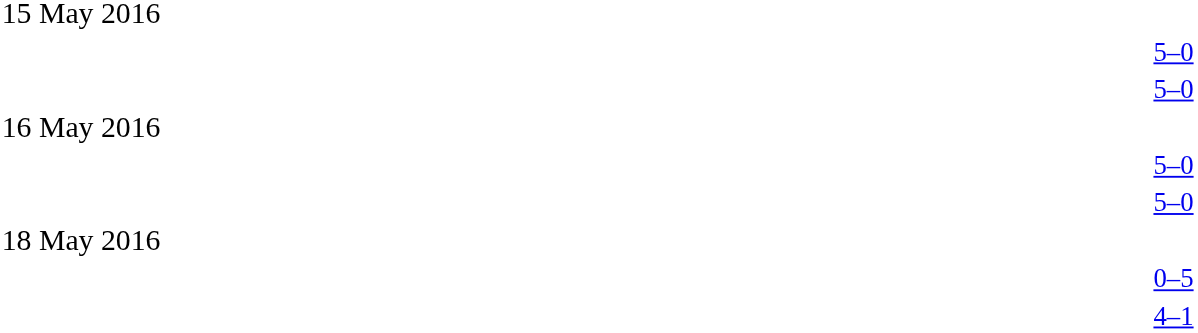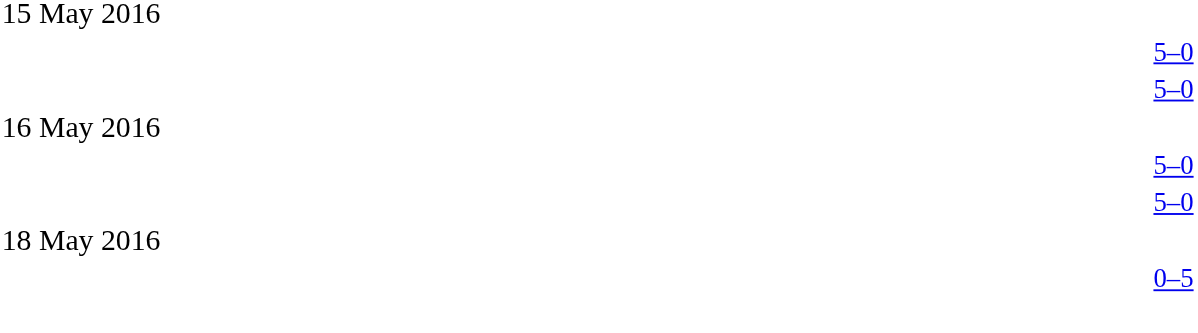- row: 4–1
